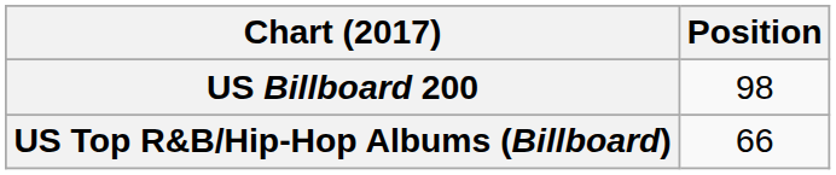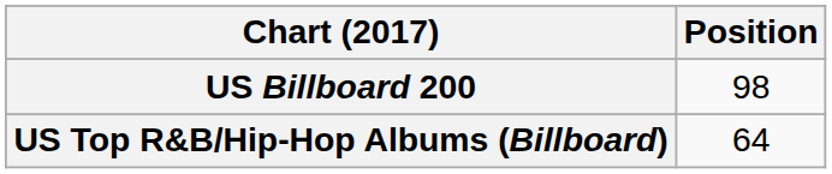US Top R&B/Hip-Hop Albums (Billboard) | Position: 66 -> 64
